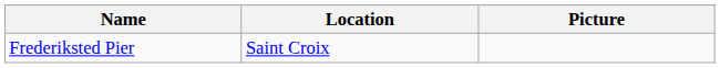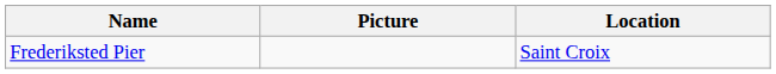columns swapped: Location <-> Picture
